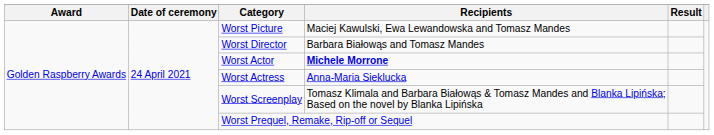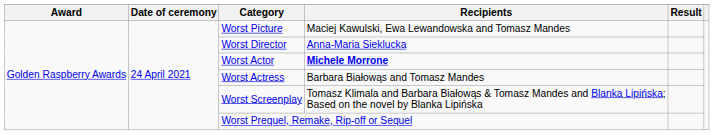Worst Director | Recipients: Barbara Białowąs and Tomasz Mandes -> Anna-Maria Sieklucka
Worst Actress | Recipients: Anna-Maria Sieklucka -> Barbara Białowąs and Tomasz Mandes
